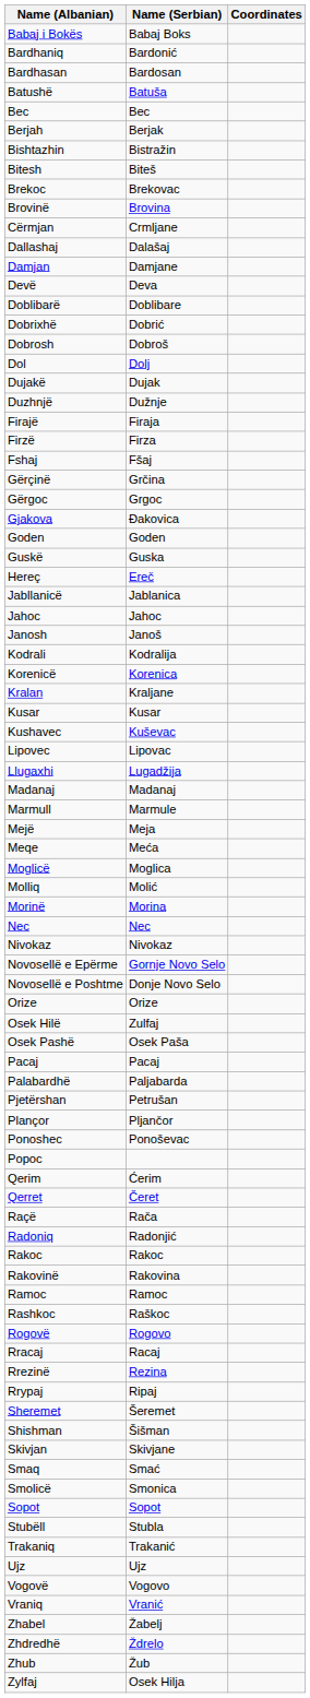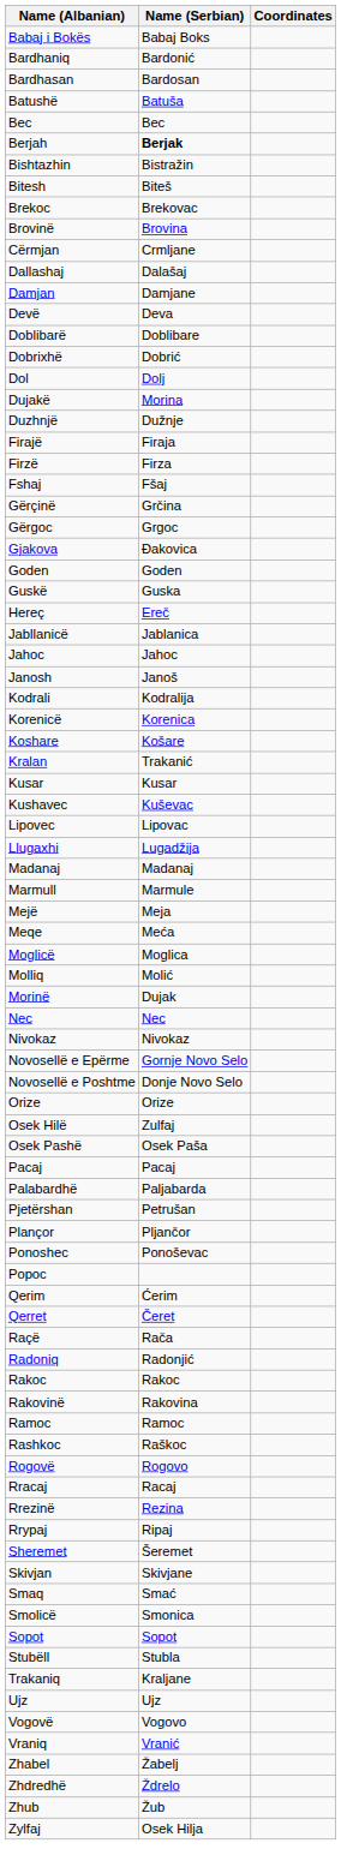Berjah | Name (Serbian): normal -> bold
- row: Dobrosh | Dobroš
Dujakë | Name (Serbian): Dujak -> Morina
+ row: Koshare | Košare
Kralan | Name (Serbian): Kraljane -> Trakanić
Morinë | Name (Serbian): Morina -> Dujak
- row: Shishman | Šišman
Trakaniq | Name (Serbian): Trakanić -> Kraljane
